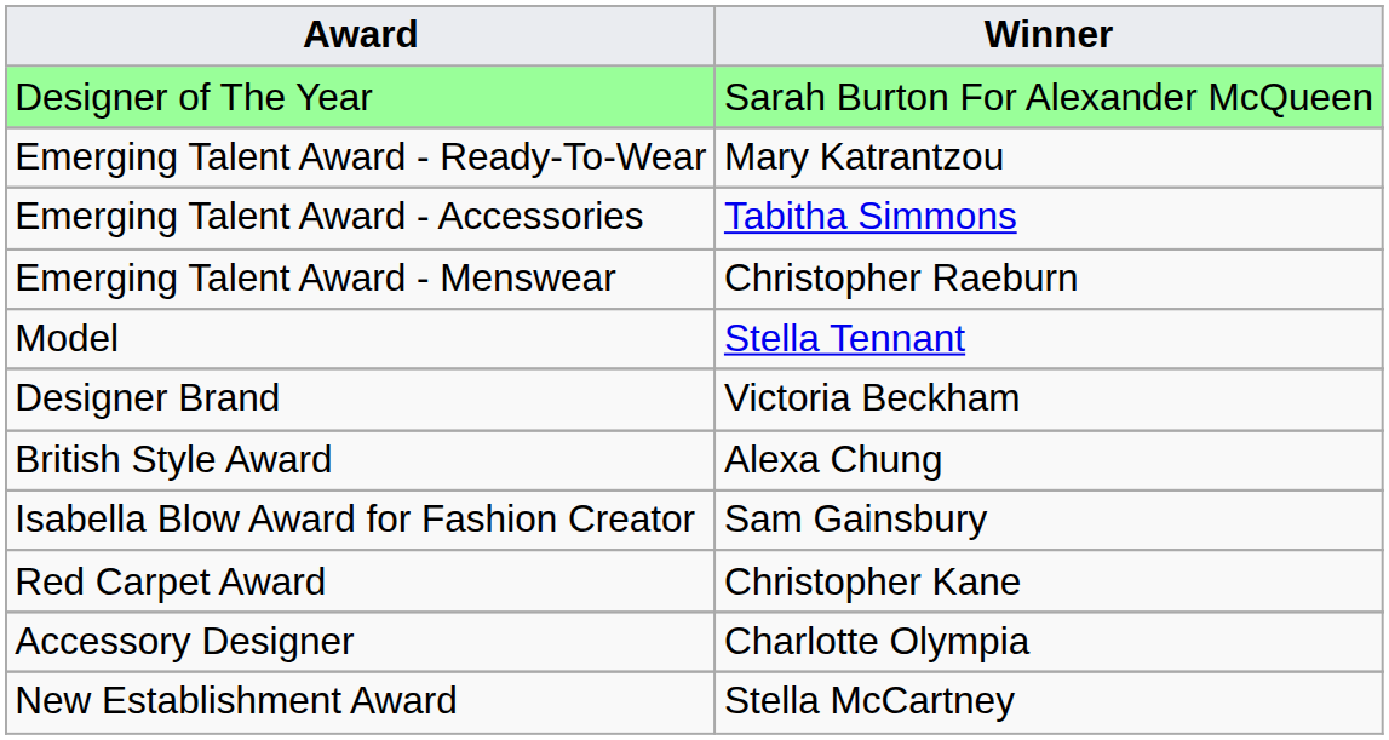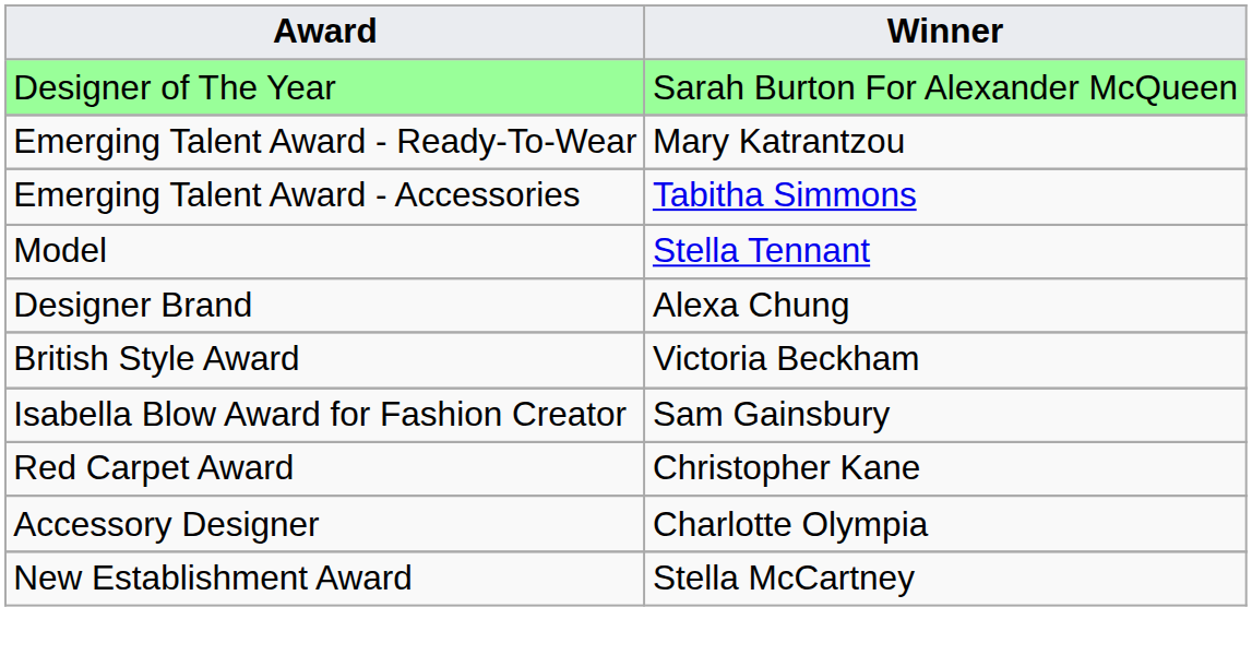- row: Emerging Talent Award - Menswear | Christopher Raeburn
Designer Brand | Winner: Victoria Beckham -> Alexa Chung
British Style Award | Winner: Alexa Chung -> Victoria Beckham
